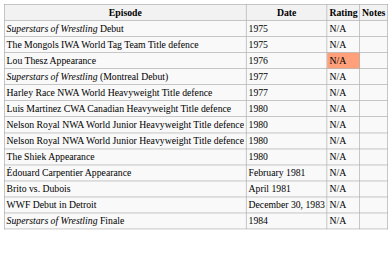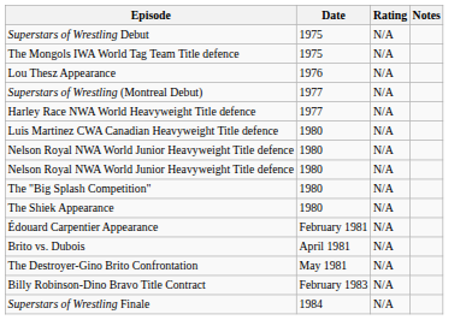Lou Thesz Appearance | Rating: lightsalmon background -> no background
+ row: The "Big Splash Competition" | 1980 | N/A
+ row: The Destroyer-Gino Brito Confrontation | May 1981 | N/A
+ row: Billy Robinson-Dino Bravo Title Contract | February 1983 | N/A
- row: WWF Debut in Detroit | December 30, 1983 | N/A
